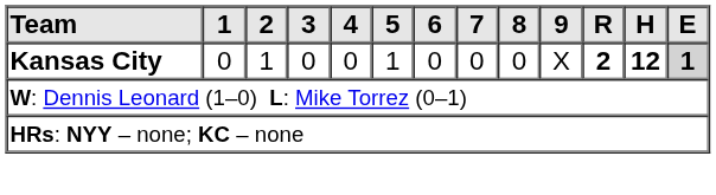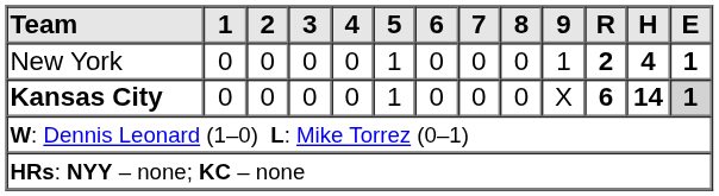+ row: New York | 0 | 0 | 0 | 0 | 1 | 0 | 0 | 0 | 1 | 2 | 4 | 1
Kansas City | 2: 1 -> 0
Kansas City | R: 2 -> 6
Kansas City | H: 12 -> 14
